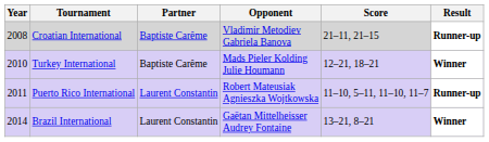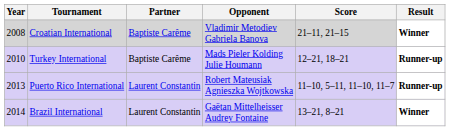Croatian International | Result: Runner-up -> Winner
Turkey International | Result: Winner -> Runner-up
Puerto Rico International | Year: 2011 -> 2013
